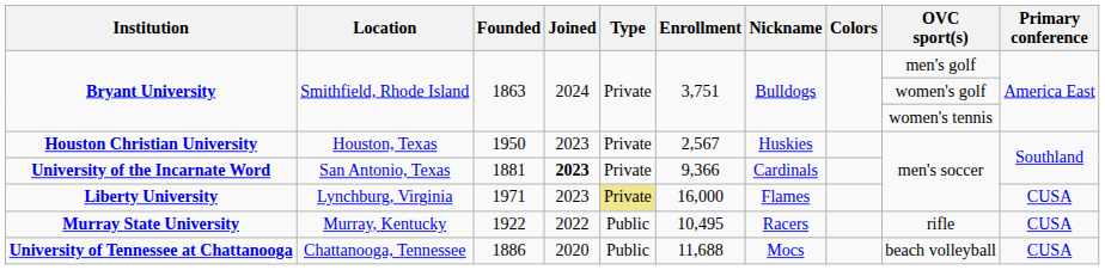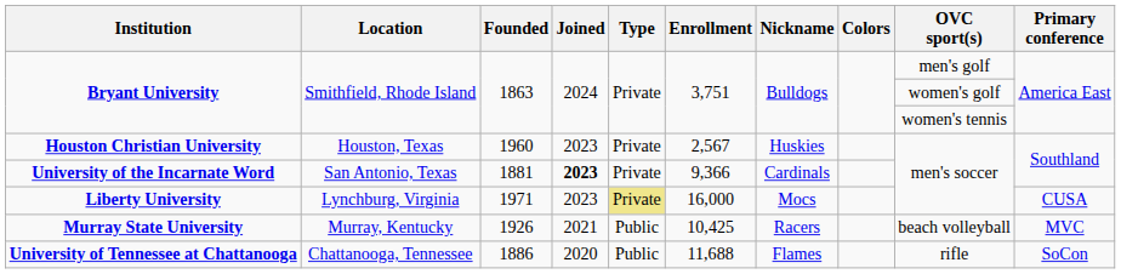Houston Christian University | Founded: 1950 -> 1960
Liberty University | Nickname: Flames -> Mocs
Murray State University | Founded: 1922 -> 1926
Murray State University | Joined: 2022 -> 2021
Murray State University | Enrollment: 10,495 -> 10,425
Murray State University | OVC sport(s): rifle -> beach volleyball
Murray State University | Primary conference: CUSA -> MVC
University of Tennessee at Chattanooga | Nickname: Mocs -> Flames
University of Tennessee at Chattanooga | OVC sport(s): beach volleyball -> rifle
University of Tennessee at Chattanooga | Primary conference: CUSA -> SoCon
